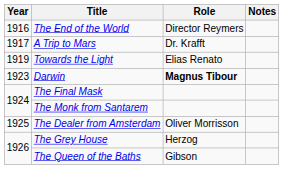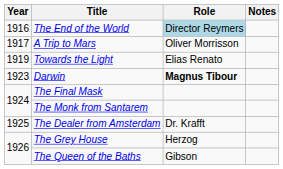The End of the World | Role: no background -> lightblue background
A Trip to Mars | Role: Dr. Krafft -> Oliver Morrisson
The Dealer from Amsterdam | Role: Oliver Morrisson -> Dr. Krafft
